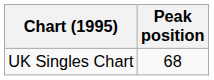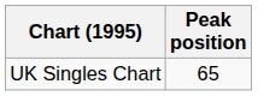UK Singles Chart | Peak position: 68 -> 65
